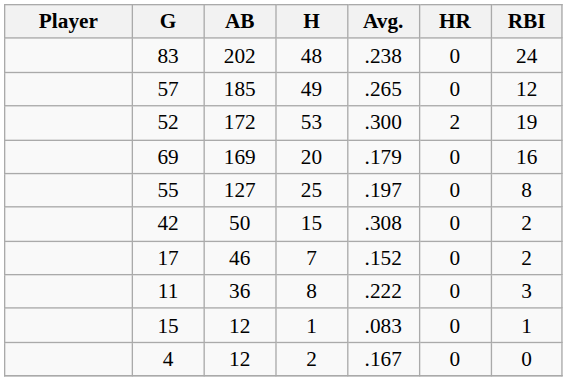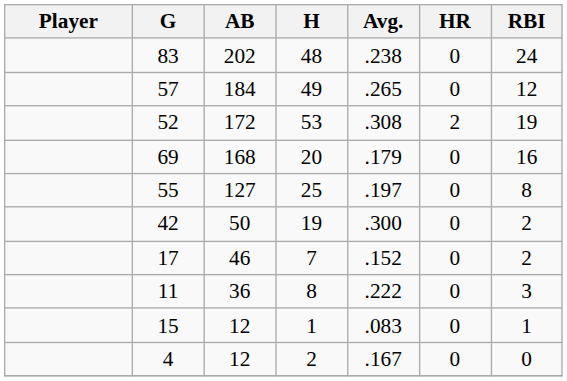57 | AB: 185 -> 184
52 | Avg.: .300 -> .308
69 | AB: 169 -> 168
42 | H: 15 -> 19
42 | Avg.: .308 -> .300
